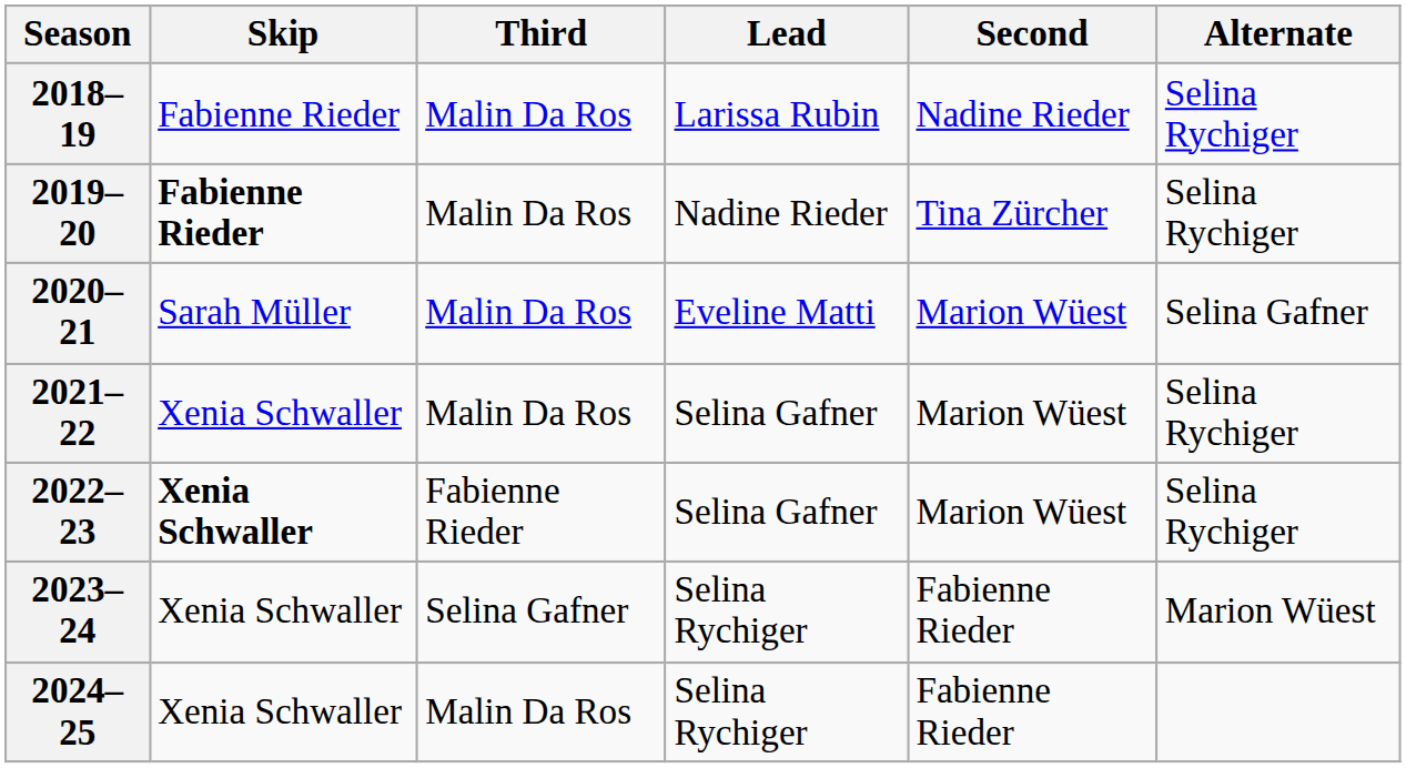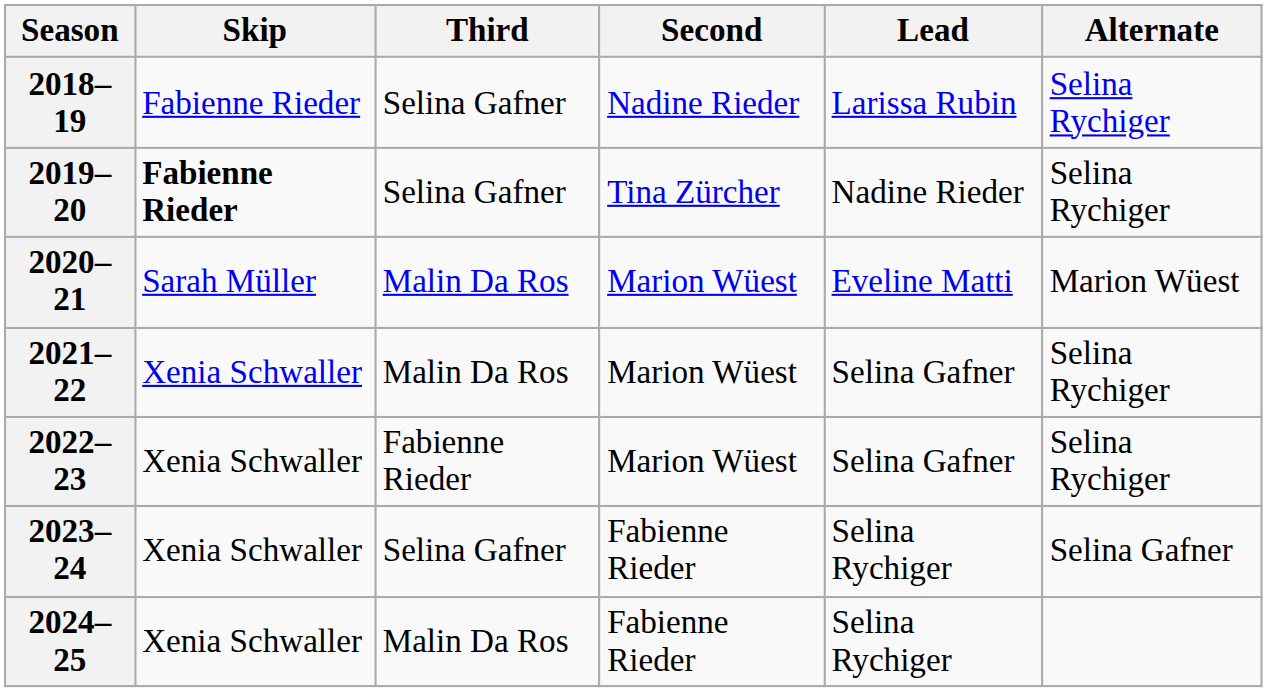columns swapped: Second <-> Lead
2018–19 | Third: Malin Da Ros -> Selina Gafner
2019–20 | Third: Malin Da Ros -> Selina Gafner
2020–21 | Alternate: Selina Gafner -> Marion Wüest
2022–23 | Skip: bold -> normal
2023–24 | Alternate: Marion Wüest -> Selina Gafner
